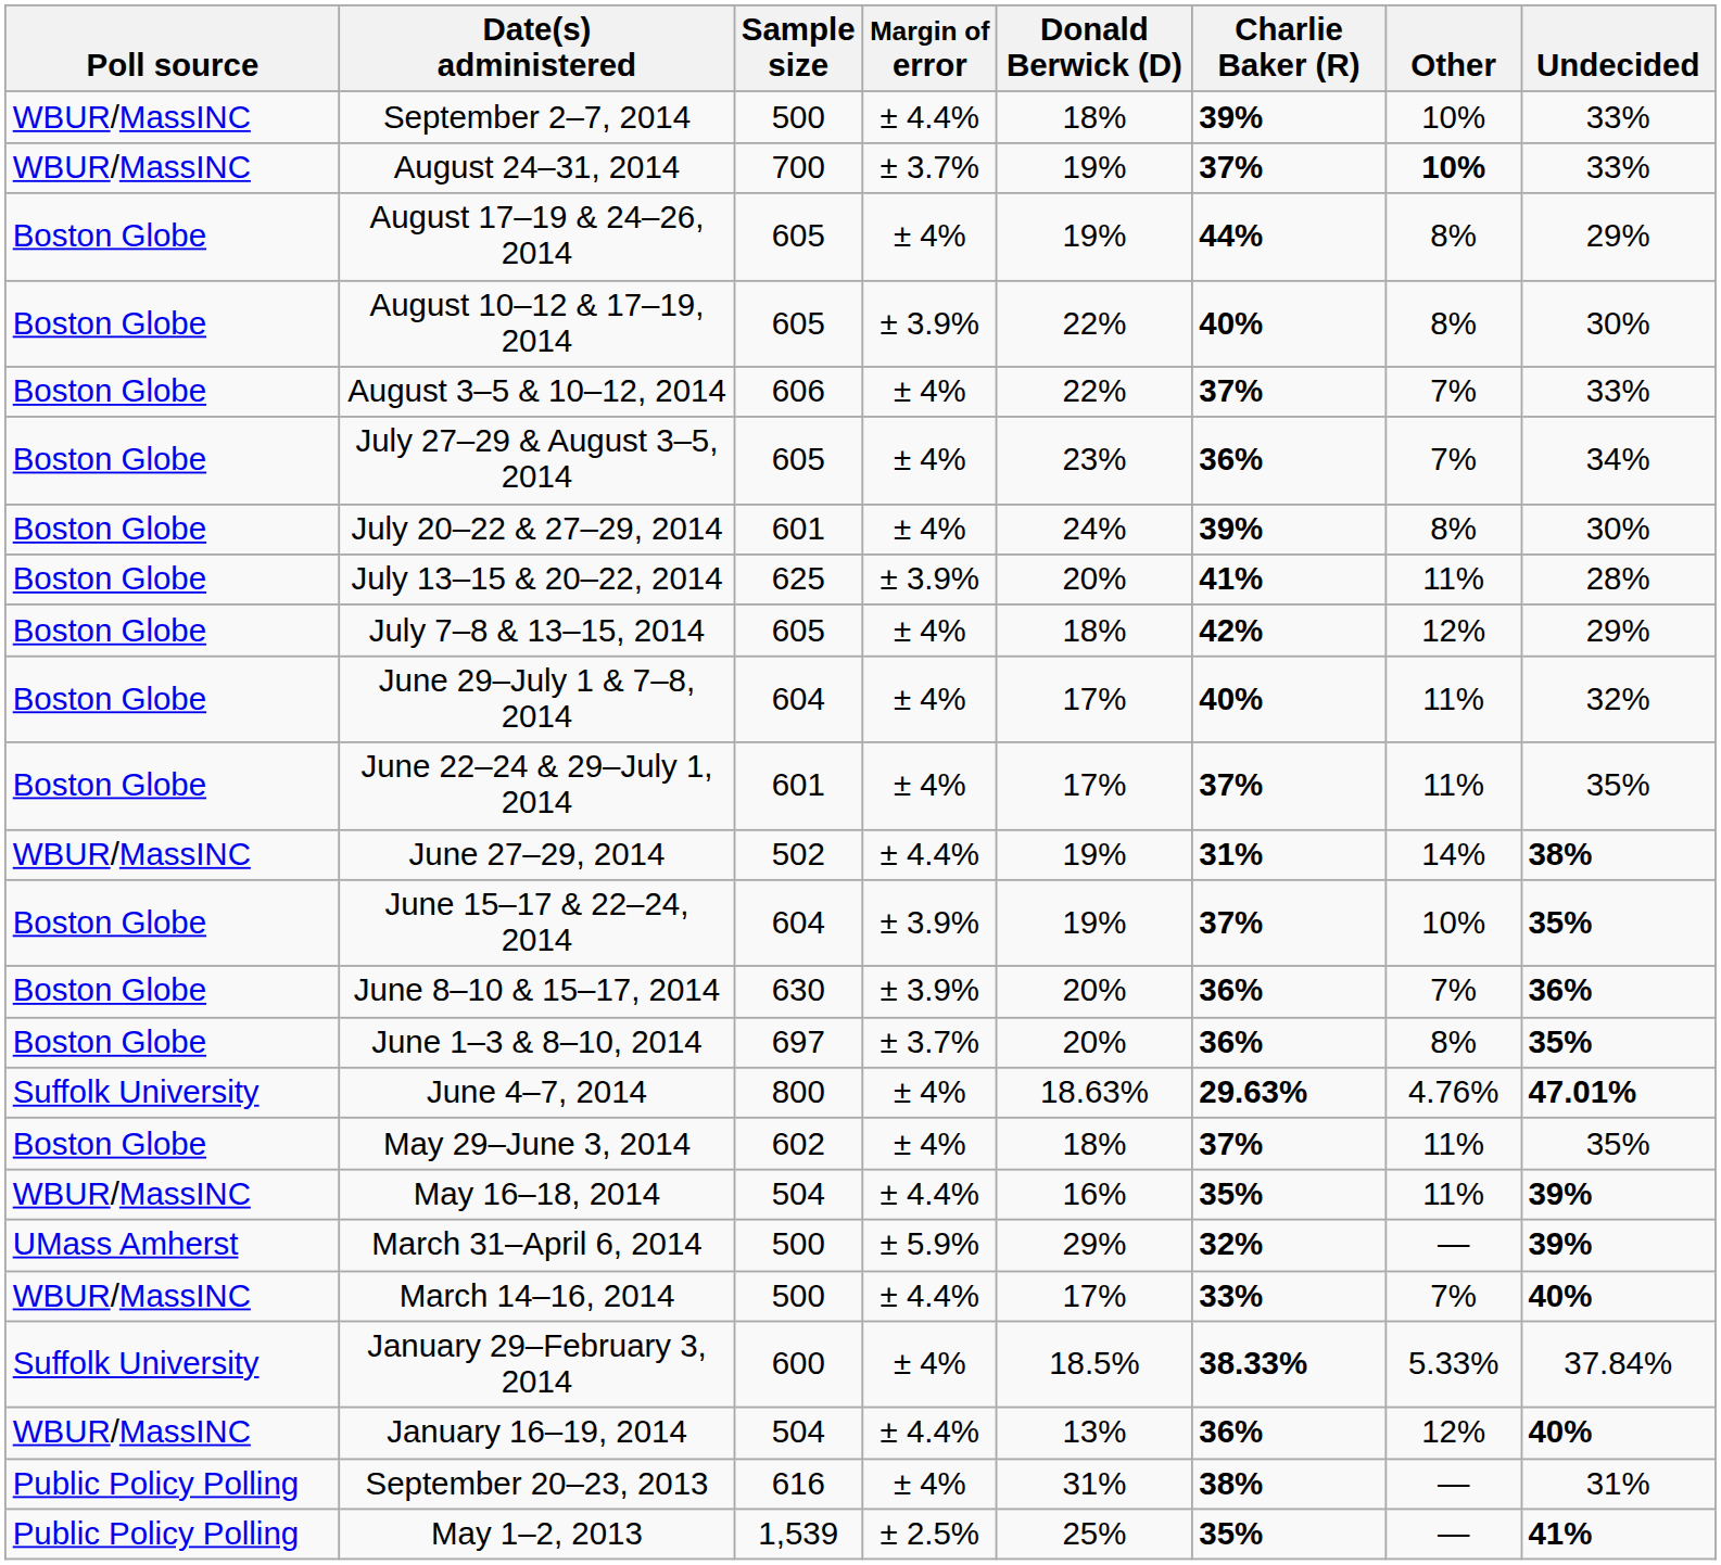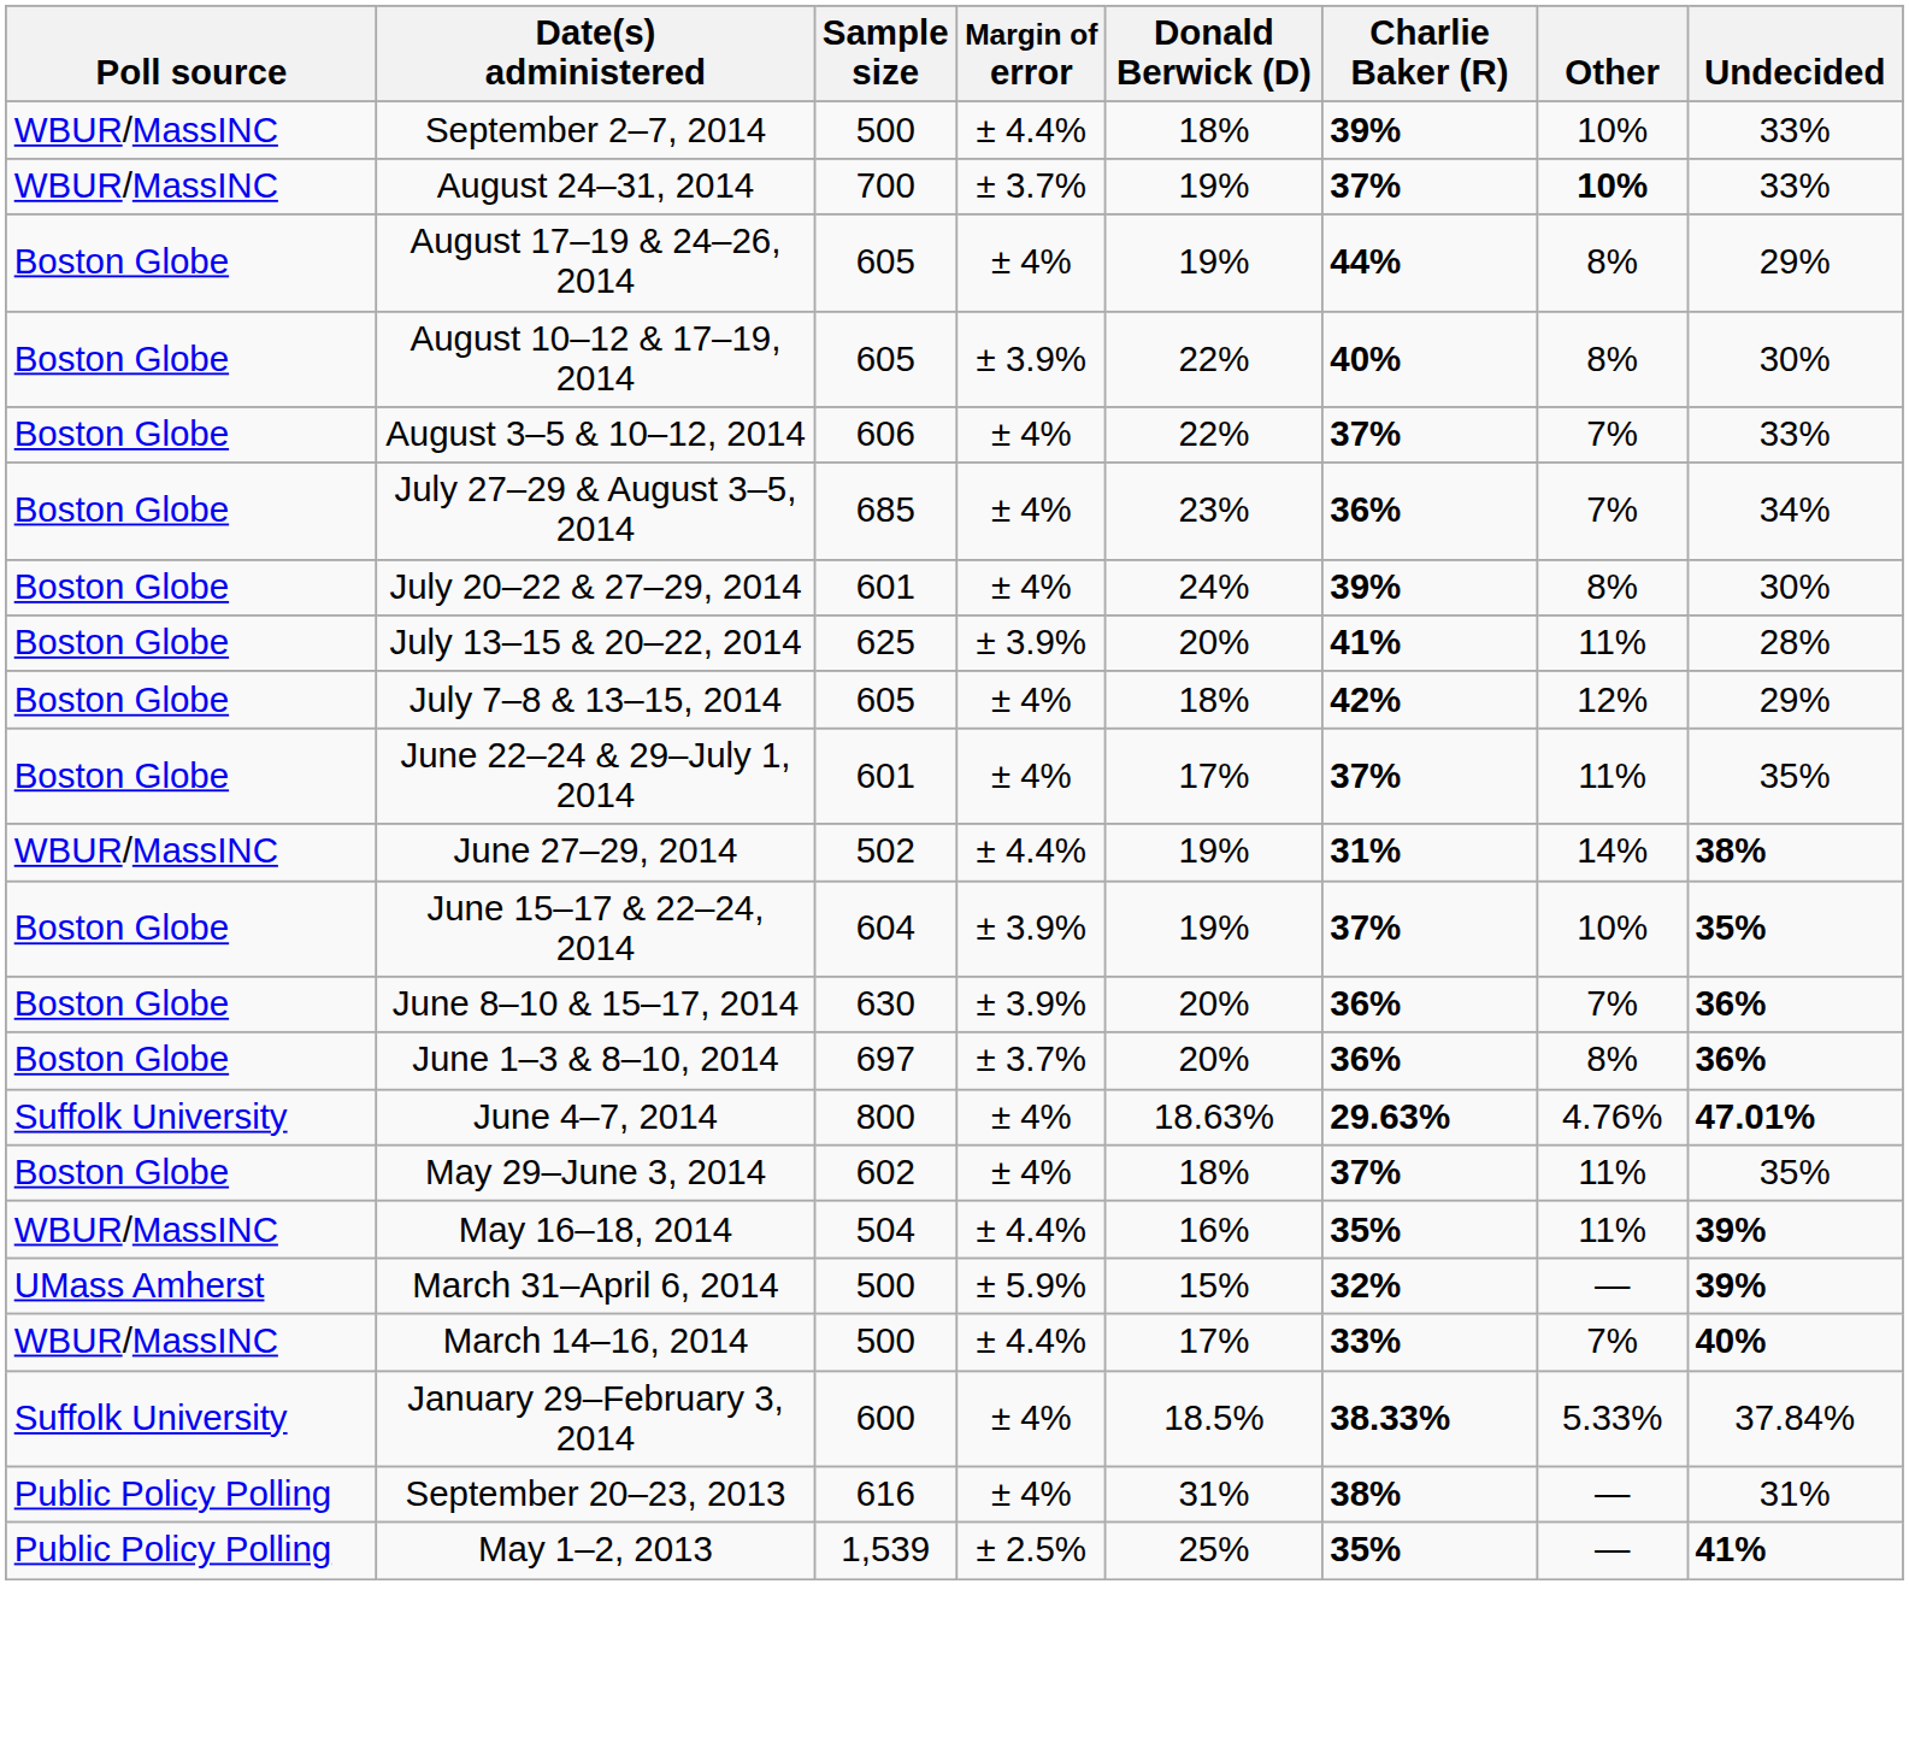July 27–29 & August 3–5, 2014 | Sample size: 605 -> 685
- row: Boston Globe | June 29–July 1 & 7–8, 2014 | 604 | ± 4% | 17% | 40% | 11% | 32%
June 1–3 & 8–10, 2014 | Undecided: 35% -> 36%
March 31–April 6, 2014 | Donald Berwick (D): 29% -> 15%
- row: WBUR/MassINC | January 16–19, 2014 | 504 | ± 4.4% | 13% | 36% | 12% | 40%
